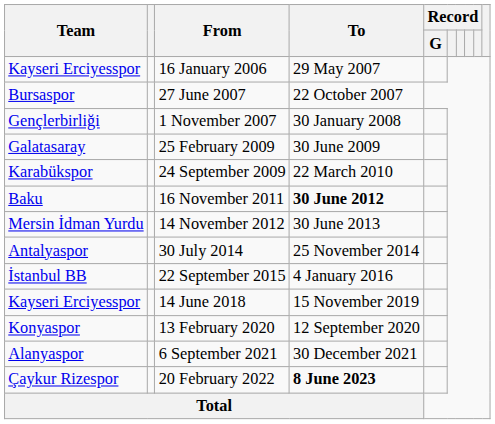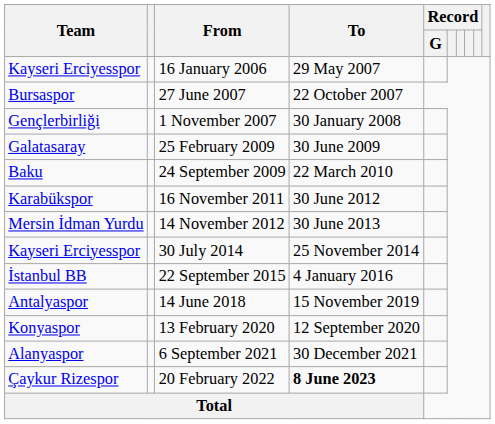24 September 2009 | Team: Karabükspor -> Baku
16 November 2011 | Team: Baku -> Karabükspor
16 November 2011 | To: bold -> normal
30 July 2014 | Team: Antalyaspor -> Kayseri Erciyesspor
14 June 2018 | Team: Kayseri Erciyesspor -> Antalyaspor
